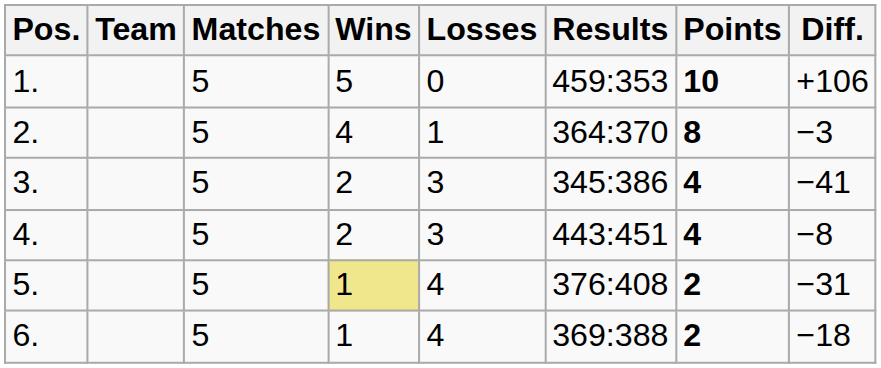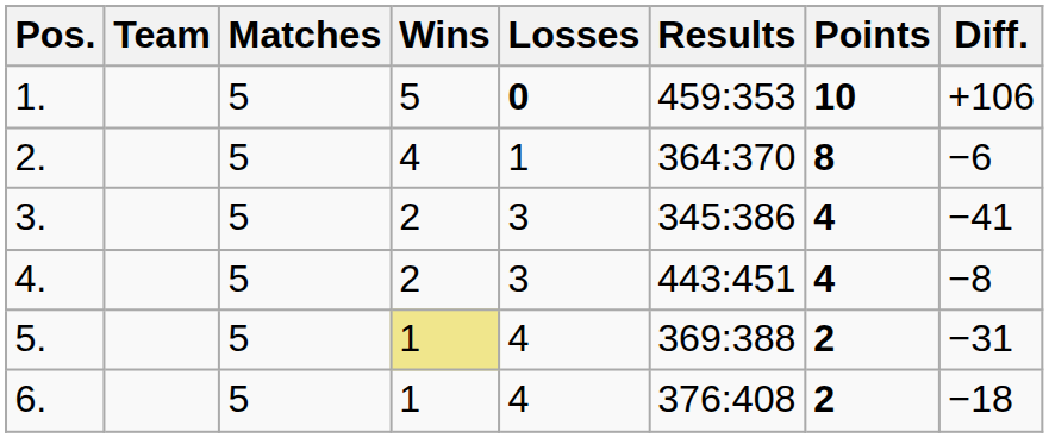1. | Losses: normal -> bold
2. | Diff.: −3 -> −6
5. | Results: 376:408 -> 369:388
6. | Results: 369:388 -> 376:408
